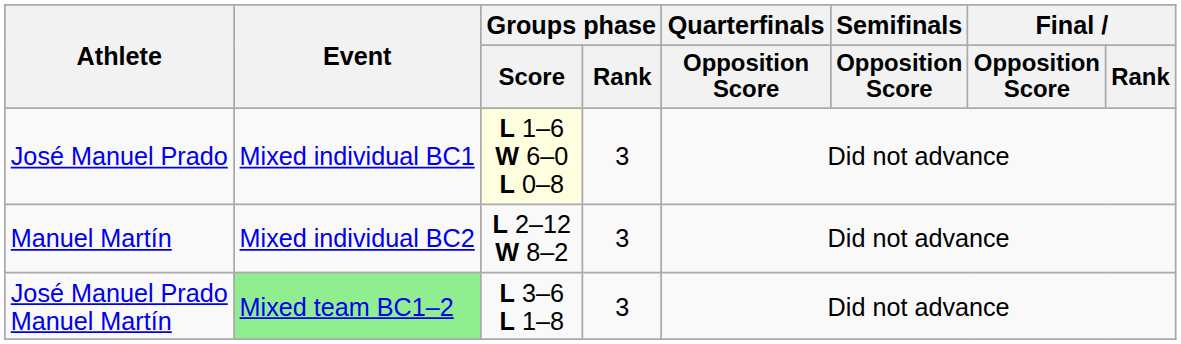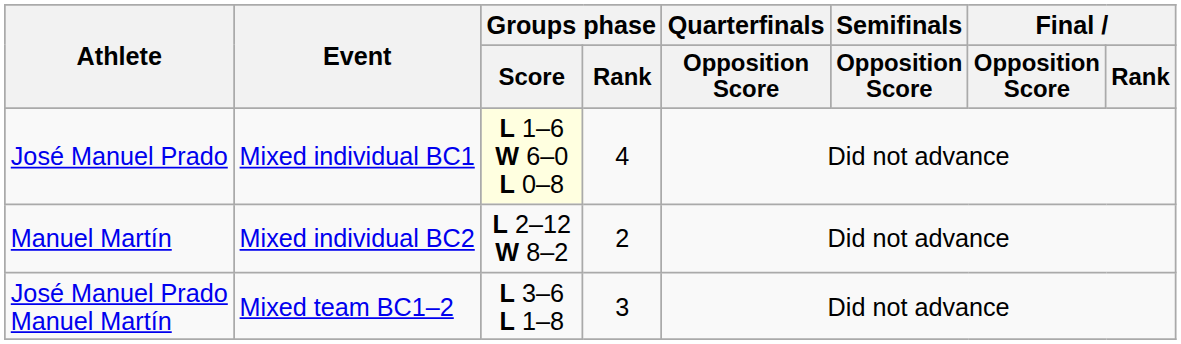José Manuel Prado | Groups phase / Rank: 3 -> 4
Manuel Martín | Groups phase / Rank: 3 -> 2
José Manuel Prado Manuel Martín | Event: lightgreen background -> no background
